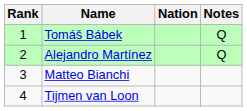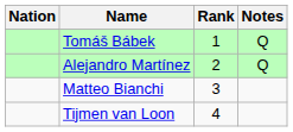columns swapped: Rank <-> Nation
